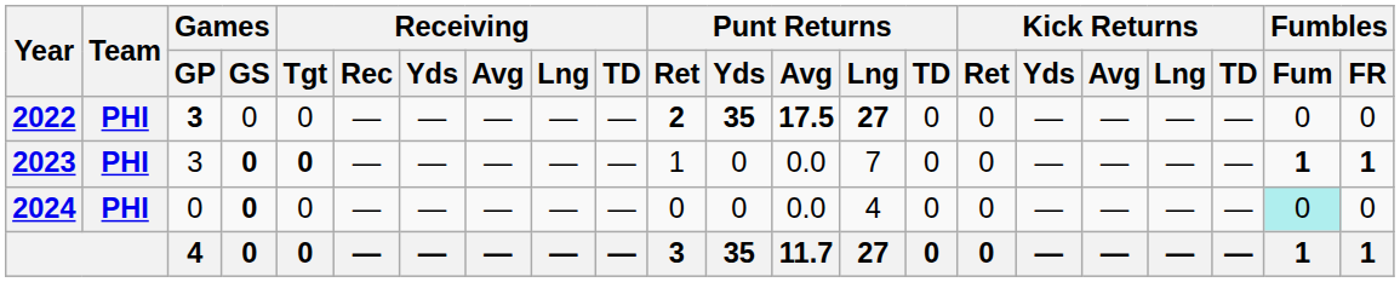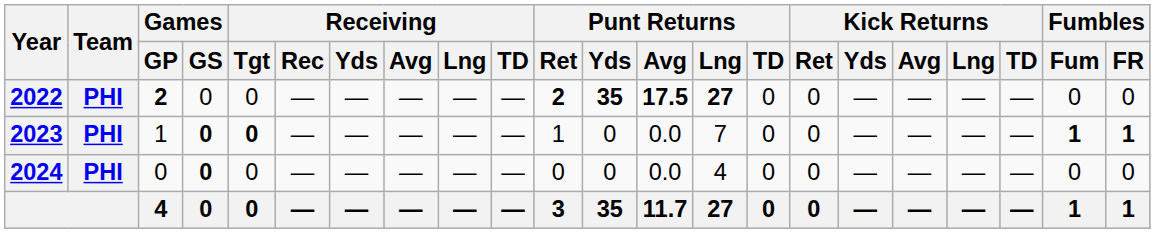2022 | Games / GP: 3 -> 2
2023 | Games / GP: 3 -> 1
2024 | Fumbles / Fum: paleturquoise background -> no background
